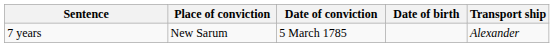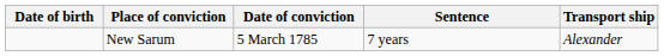columns swapped: Date of birth <-> Sentence
